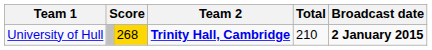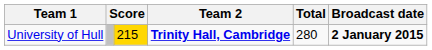University of Hull | column 3: 268 -> 215
University of Hull | Total: 210 -> 280
